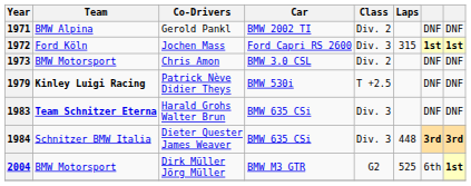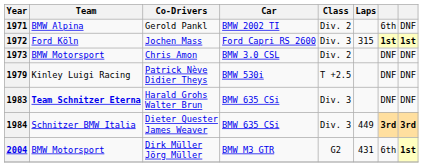1971 | column 7: DNF -> 6th
1979 | Team: bold -> normal
1984 | Laps: 448 -> 449
2004 | Laps: 525 -> 431
